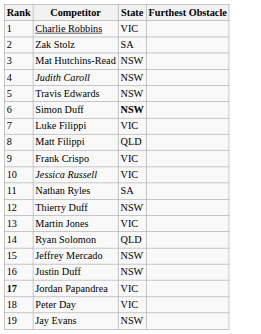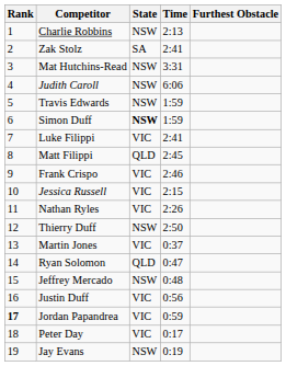+ column: Time | 2:13 | 2:41 | 3:31 | 6:06 | 1:59 | 1:59 | 2:41 | 2:45 | 2:46 | 2:15 | 2:26 | 2:50 | 0:37 | 0:47 | 0:48 | 0:56 | 0:59 | 0:17 | 0:19
Charlie Robbins | State: VIC -> NSW
Nathan Ryles | State: SA -> VIC
Justin Duff | State: NSW -> VIC
